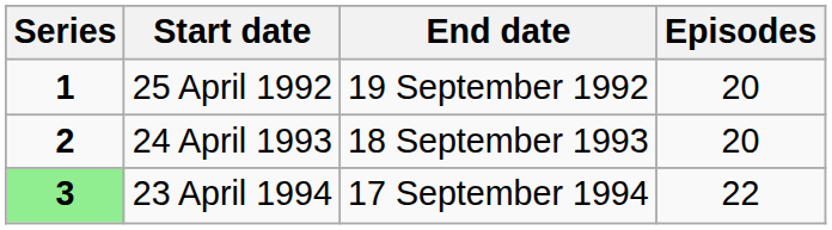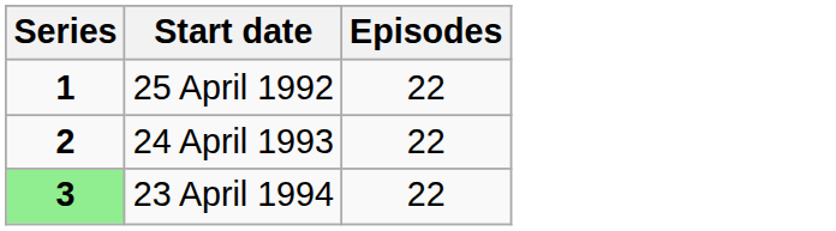- column: End date | 19 September 1992 | 18 September 1993 | 17 September 1994
25 April 1992 | Episodes: 20 -> 22
24 April 1993 | Episodes: 20 -> 22
